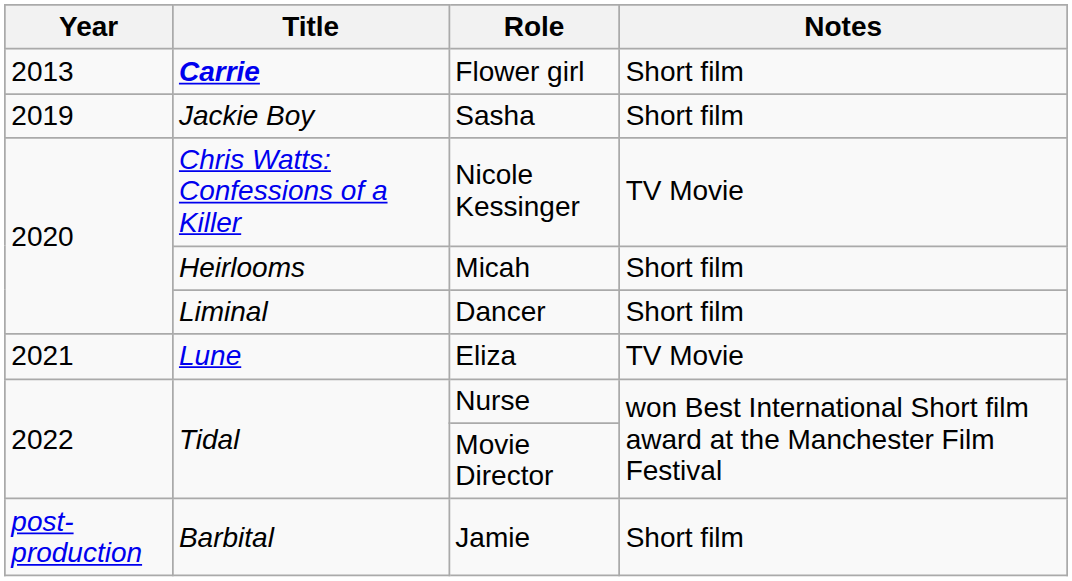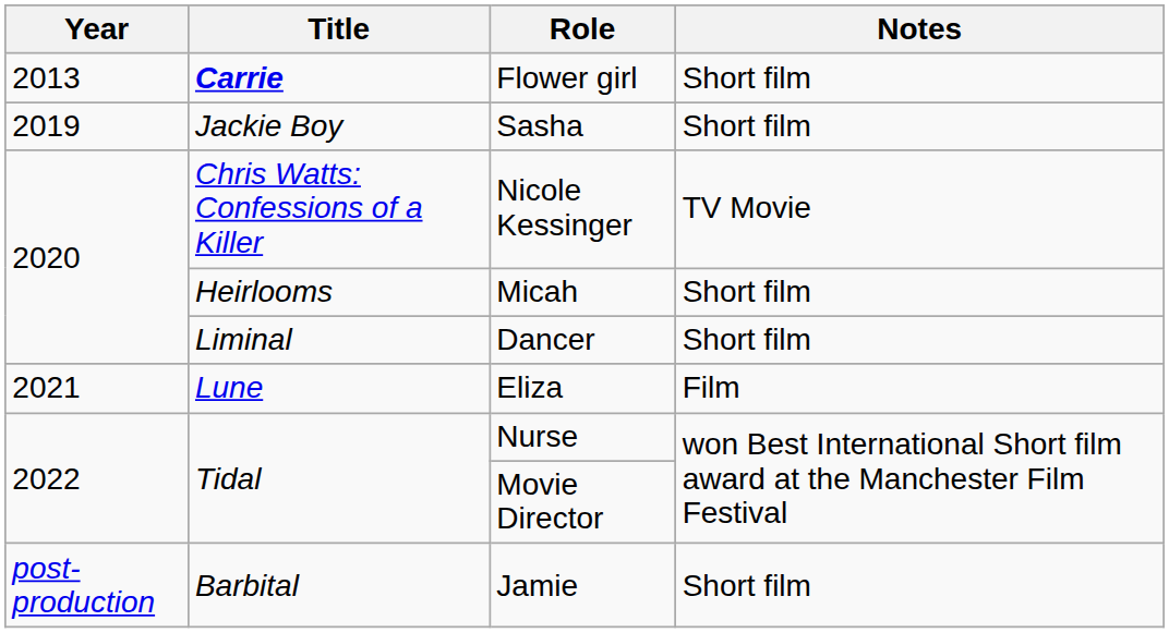Eliza | Notes: TV Movie -> Film
